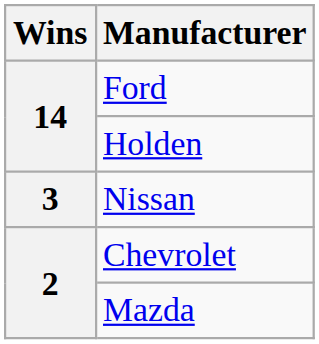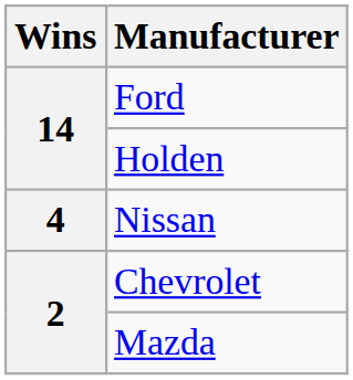Nissan | Wins: 3 -> 4
